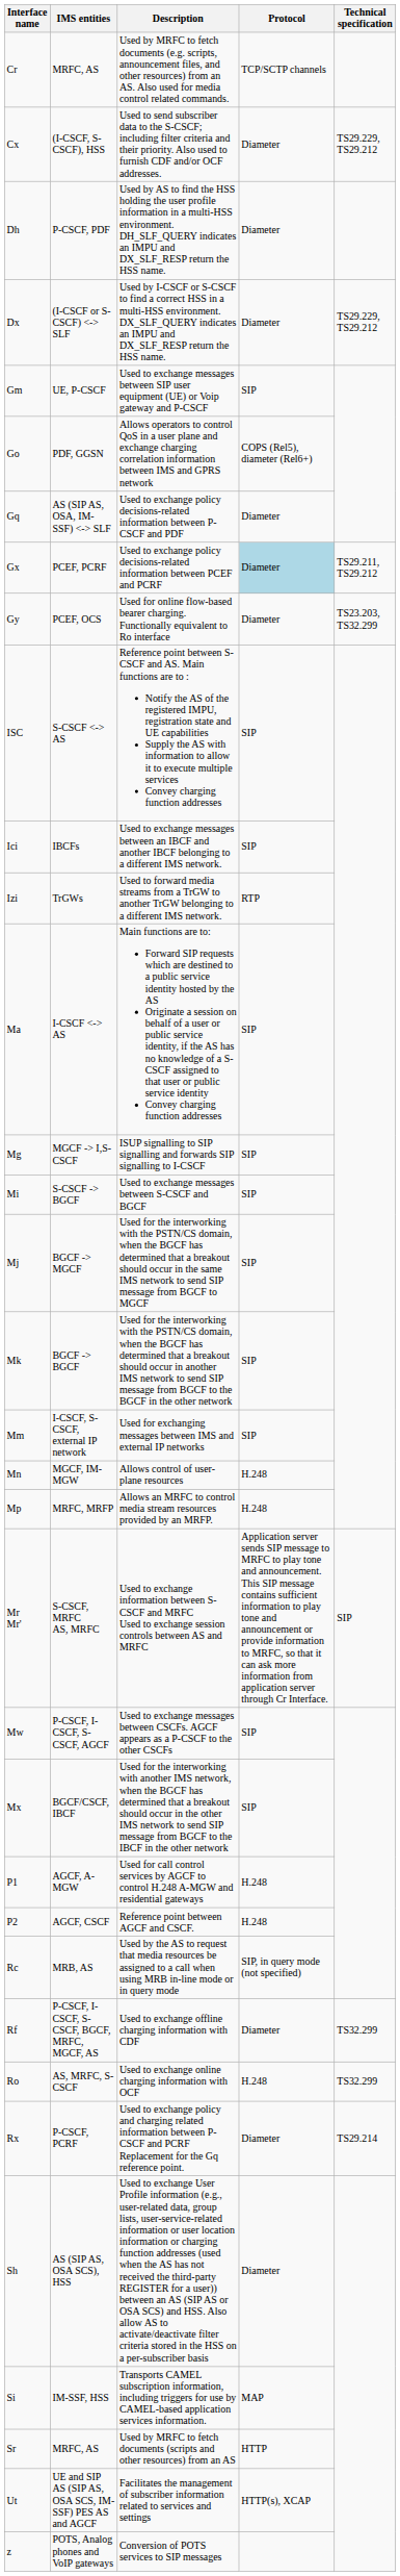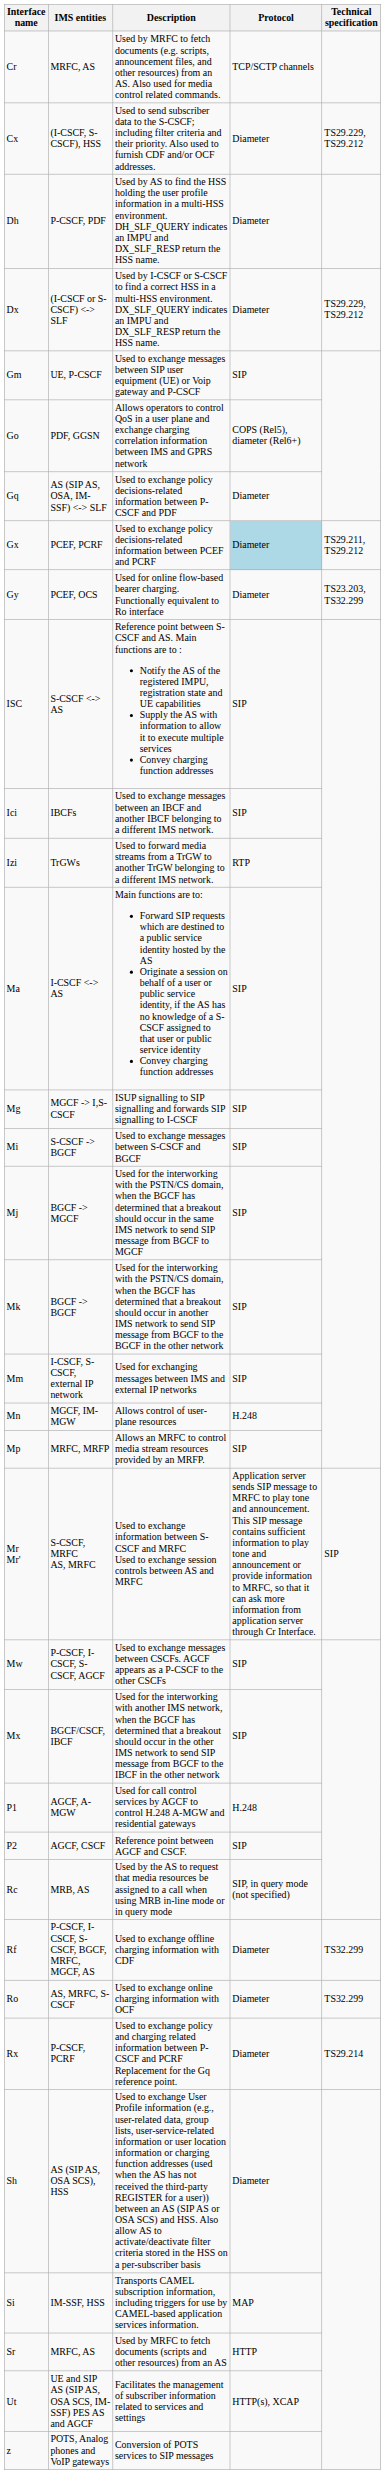Mp | Protocol: H.248 -> SIP
P2 | Protocol: H.248 -> SIP
Ro | Protocol: H.248 -> Diameter
